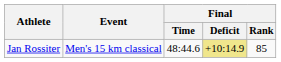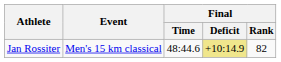Jan Rossiter | Final / Rank: 85 -> 82
